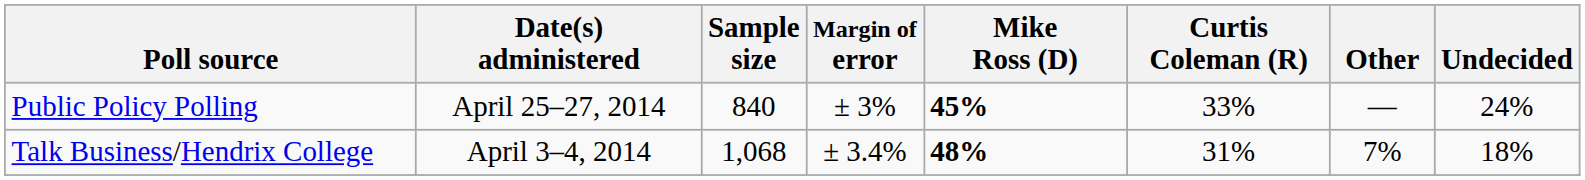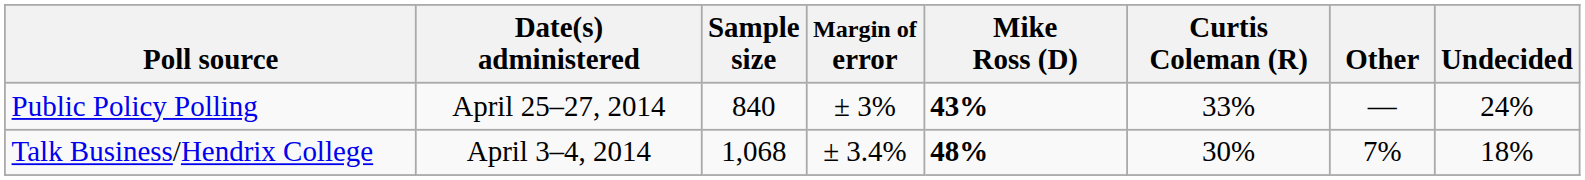Public Policy Polling | Mike Ross (D): 45% -> 43%
Talk Business/Hendrix College | Curtis Coleman (R): 31% -> 30%
